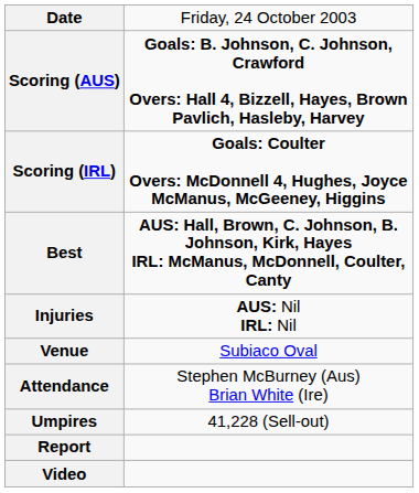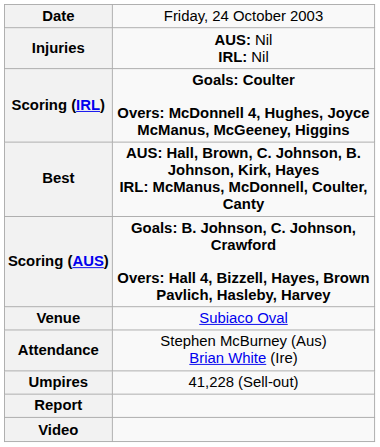rows swapped: Scoring (AUS) <-> Injuries
